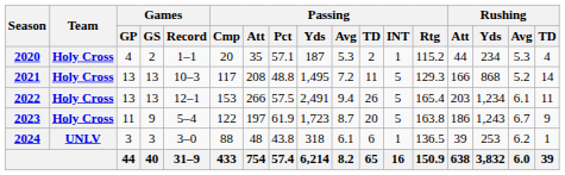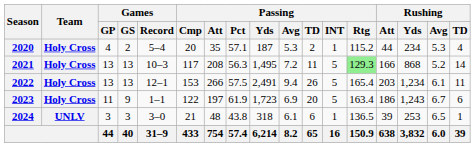2020 | Games / Record: 1–1 -> 5–4
2021 | Passing / Pct: 48.8 -> 56.3
2021 | Passing / Rtg: no background -> lightgreen background
2023 | Games / Record: 5–4 -> 1–1
2023 | Passing / Avg: 8.7 -> 6.9
2023 | Passing / Rtg: 163.8 -> 163.4
2023 | Rushing / TD: 9 -> 6
2024 | Passing / Cmp: 88 -> 21
2024 | Rushing / Avg: 6.2 -> 6.5
